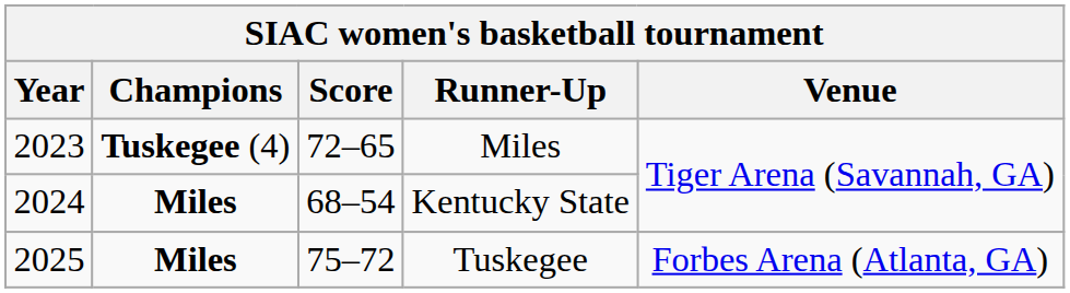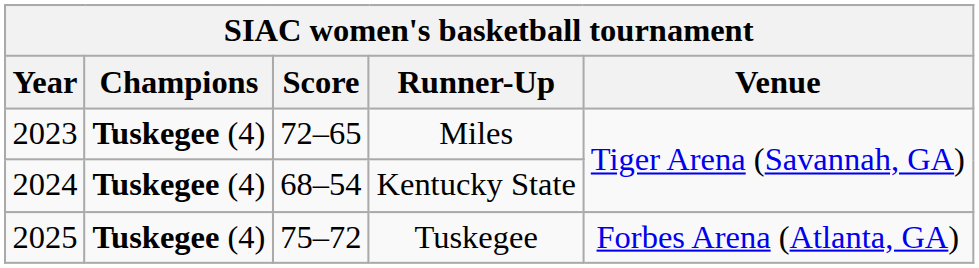Kentucky State | Champions: Miles -> Tuskegee (4)
Tuskegee | Champions: Miles -> Tuskegee (4)
